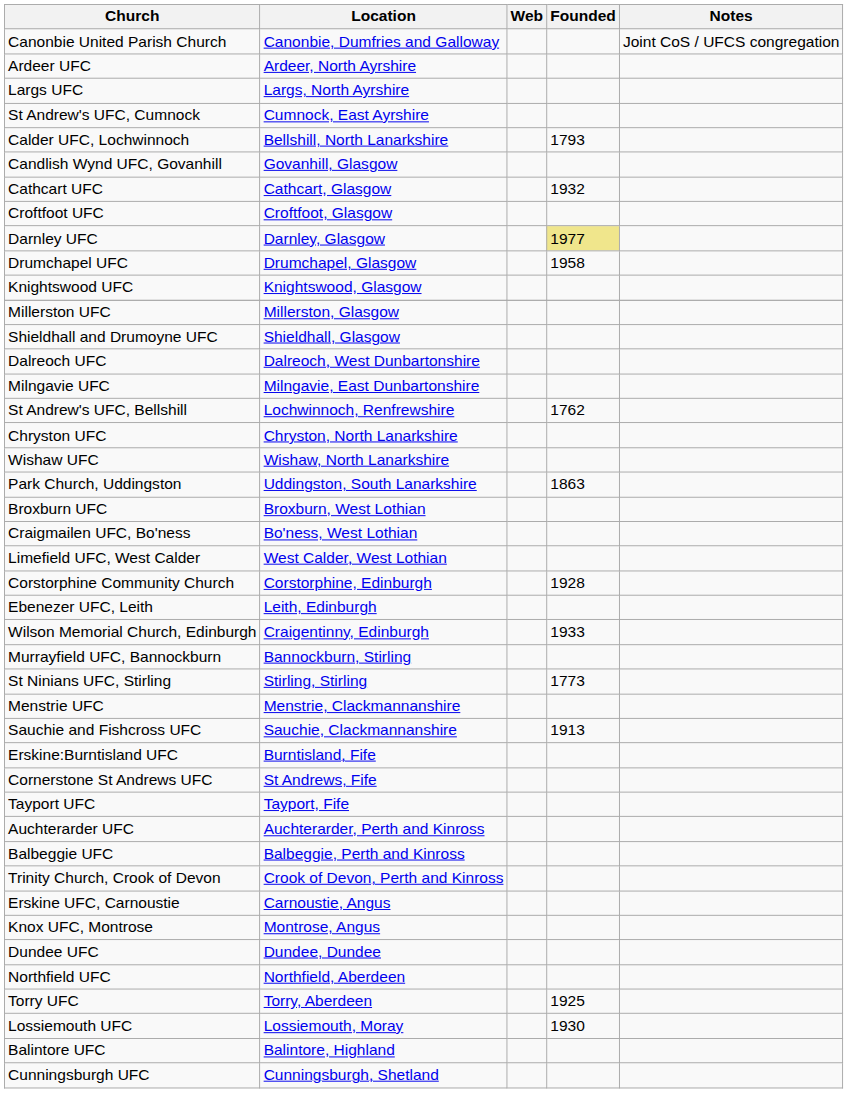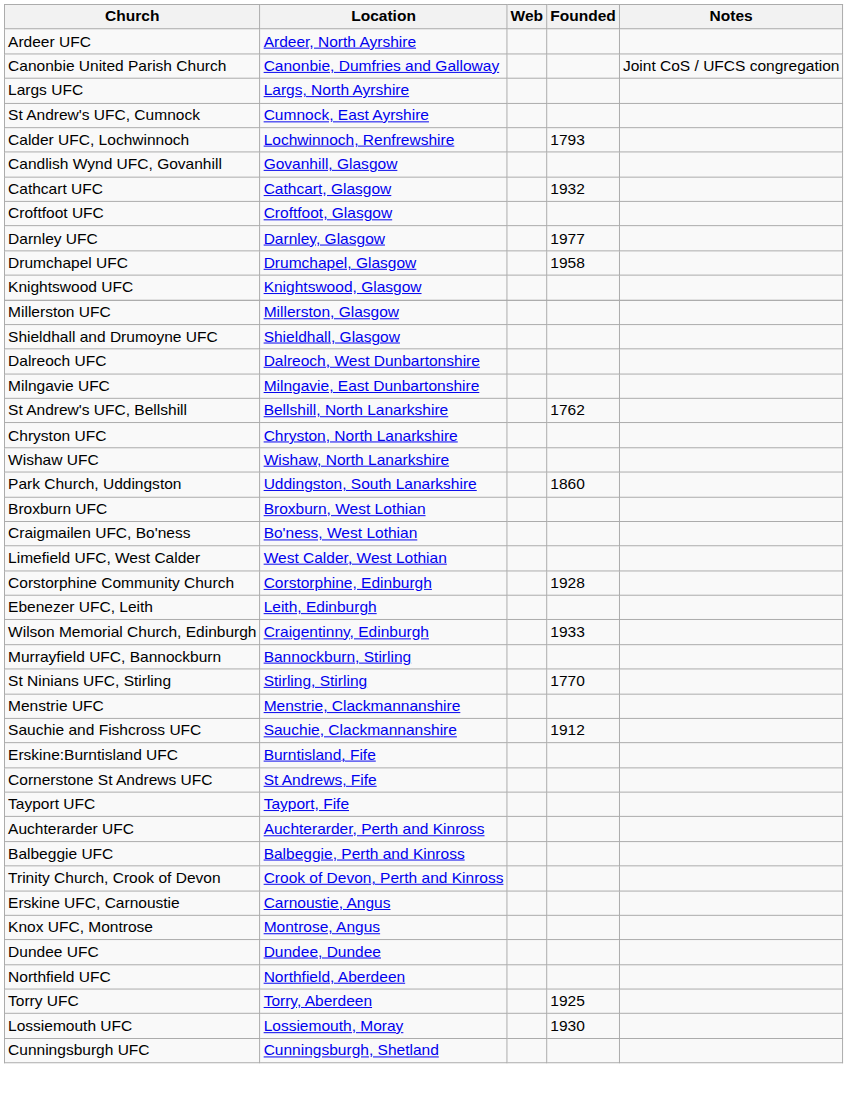rows swapped: Canonbie United Parish Church <-> Ardeer UFC
Calder UFC, Lochwinnoch | Location: Bellshill, North Lanarkshire -> Lochwinnoch, Renfrewshire
Darnley UFC | Founded: khaki background -> no background
St Andrew's UFC, Bellshill | Location: Lochwinnoch, Renfrewshire -> Bellshill, North Lanarkshire
Park Church, Uddingston | Founded: 1863 -> 1860
St Ninians UFC, Stirling | Founded: 1773 -> 1770
Sauchie and Fishcross UFC | Founded: 1913 -> 1912
- row: Balintore UFC | Balintore, Highland
